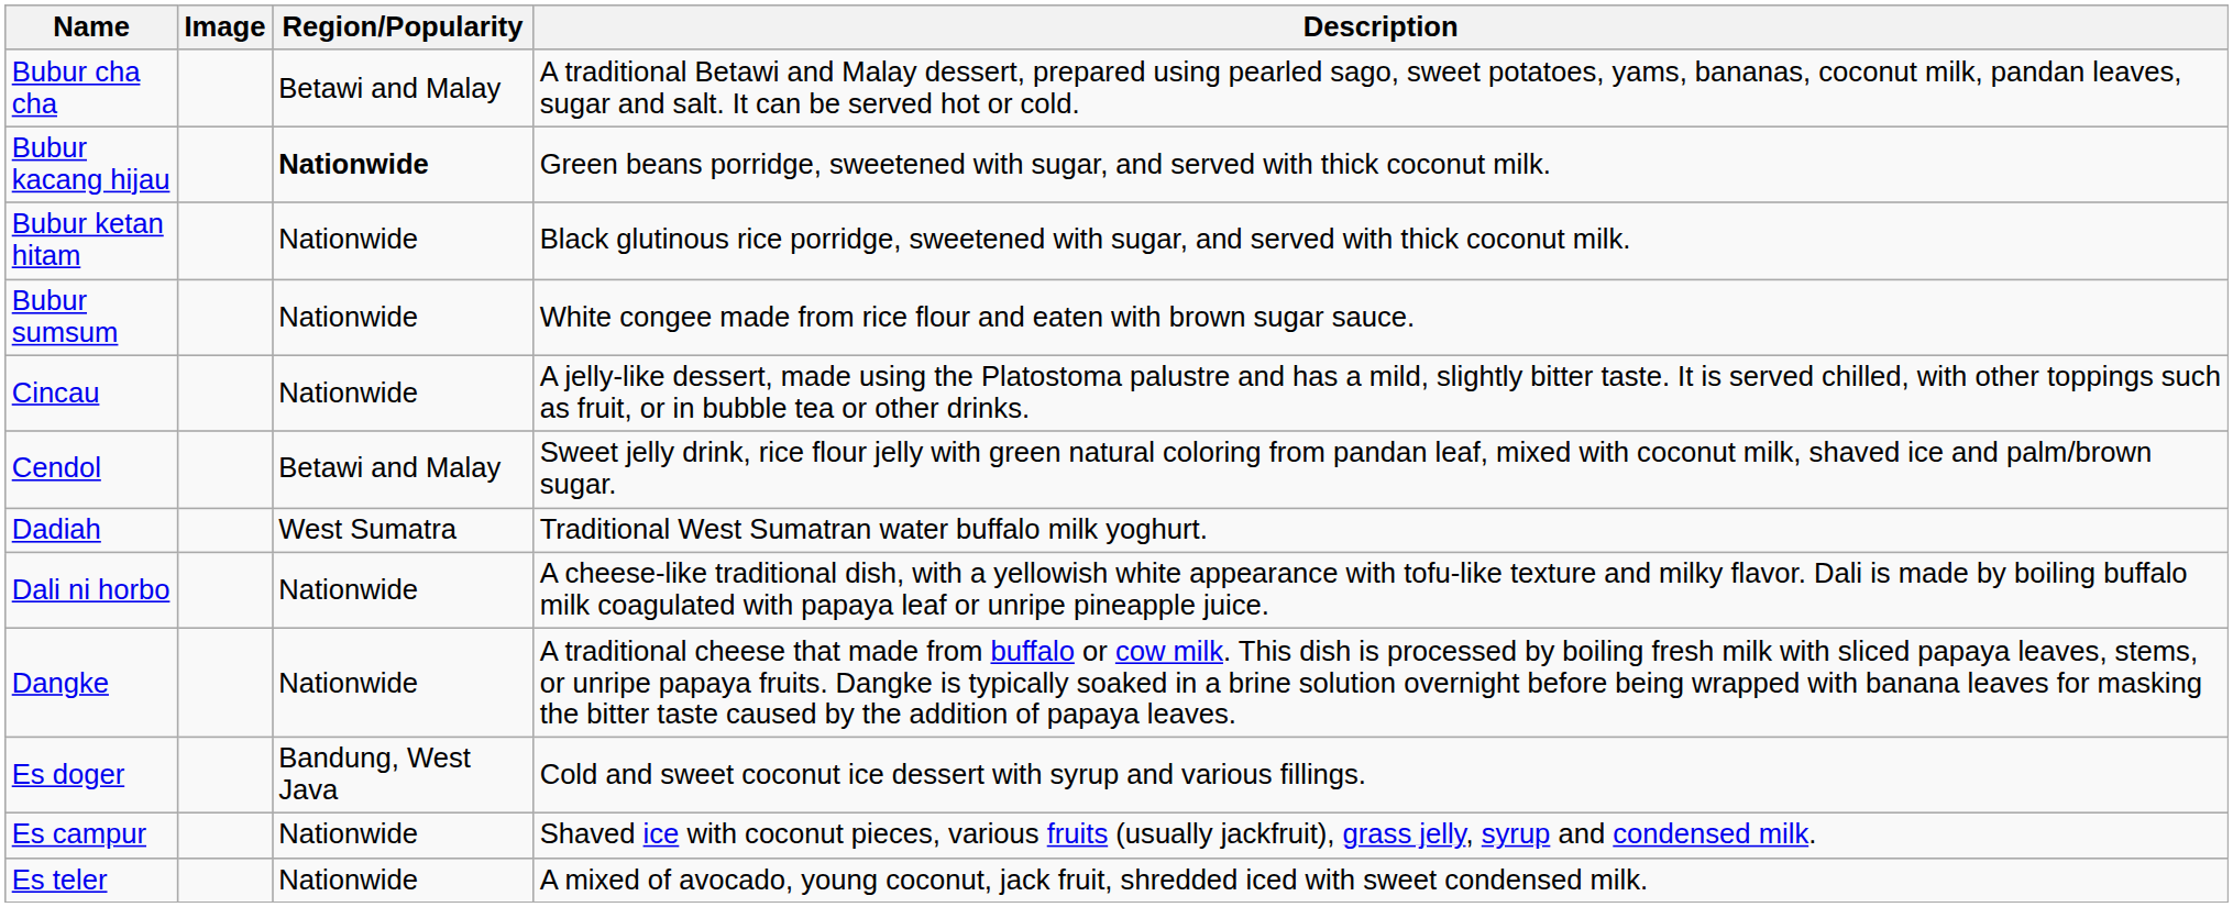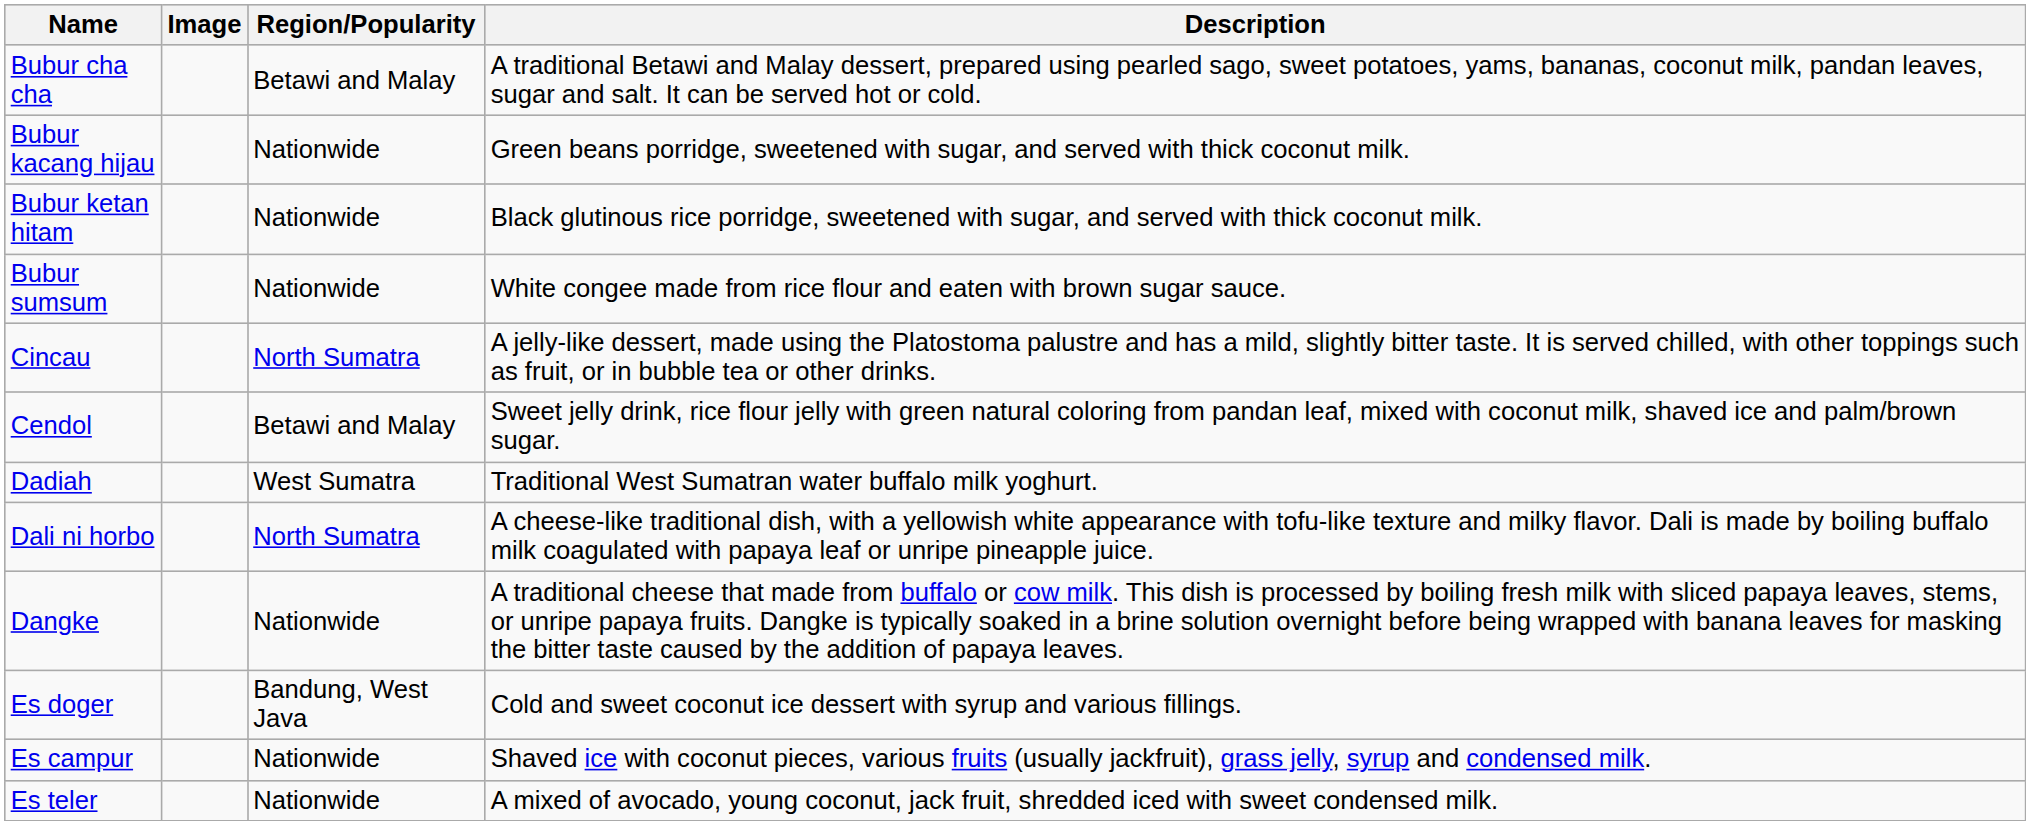Bubur kacang hijau | Region/Popularity: bold -> normal
Cincau | Region/Popularity: Nationwide -> North Sumatra
Dali ni horbo | Region/Popularity: Nationwide -> North Sumatra
